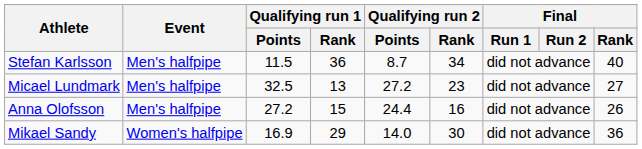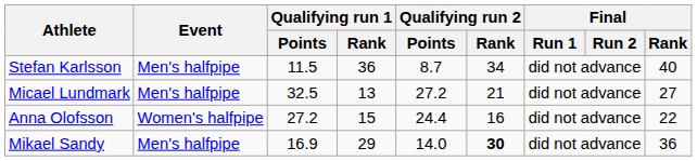Micael Lundmark | Qualifying run 2 / Rank: 23 -> 21
Anna Olofsson | Event: Men's halfpipe -> Women's halfpipe
Anna Olofsson | Final / Rank: 26 -> 22
Mikael Sandy | Event: Women's halfpipe -> Men's halfpipe
Mikael Sandy | Qualifying run 2 / Rank: normal -> bold
